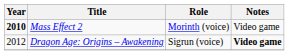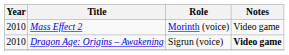Mass Effect 2 | Year: bold -> normal
Dragon Age: Origins – Awakening | Year: 2012 -> 2010
